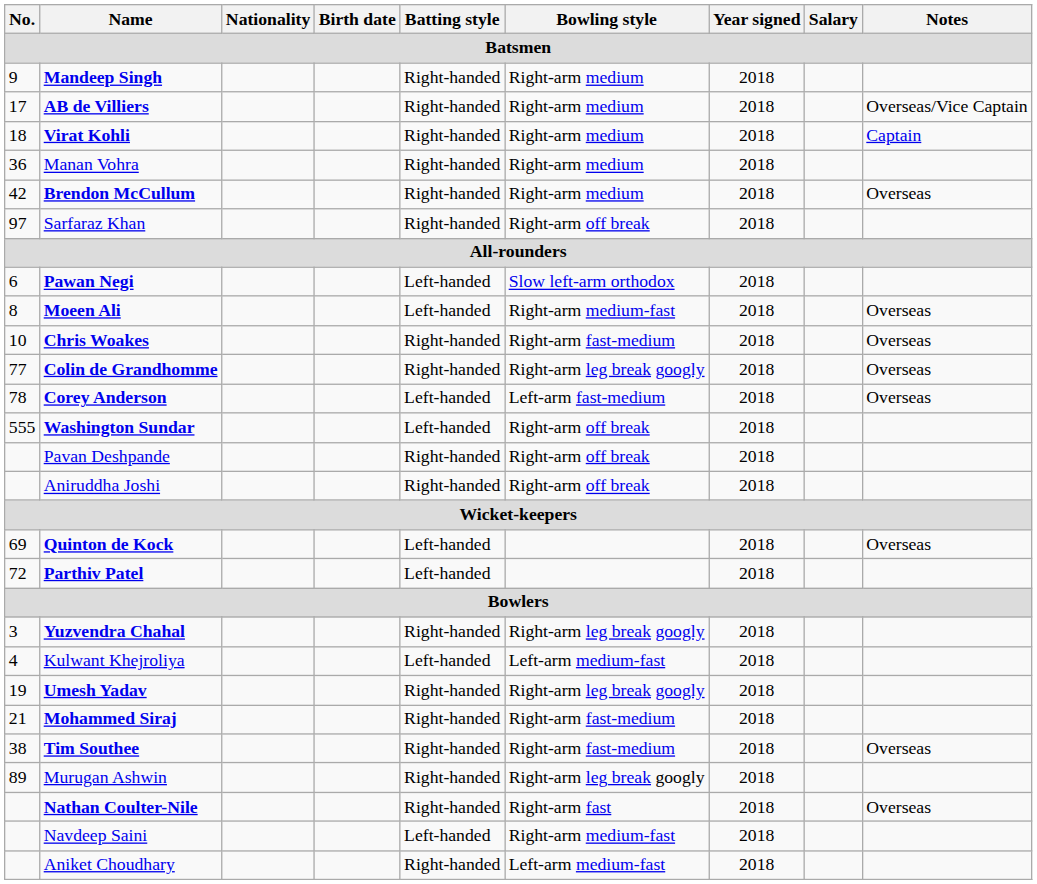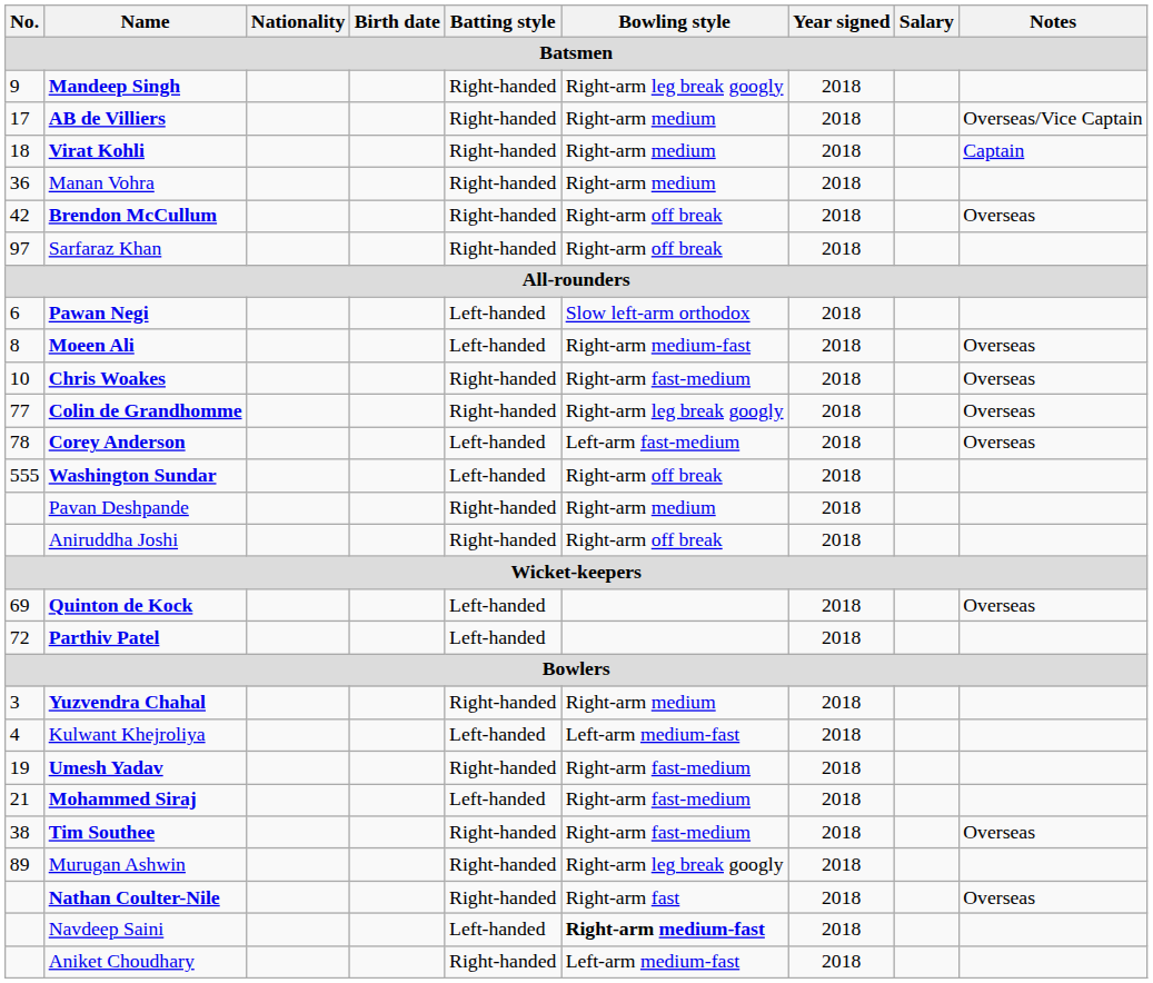Mandeep Singh | Bowling style: Right-arm medium -> Right-arm leg break googly
Brendon McCullum | Bowling style: Right-arm medium -> Right-arm off break
Pavan Deshpande | Bowling style: Right-arm off break -> Right-arm medium
Yuzvendra Chahal | Bowling style: Right-arm leg break googly -> Right-arm medium
Umesh Yadav | Bowling style: Right-arm leg break googly -> Right-arm fast-medium
Mohammed Siraj | Batting style: Right-handed -> Left-handed
Navdeep Saini | Bowling style: normal -> bold
